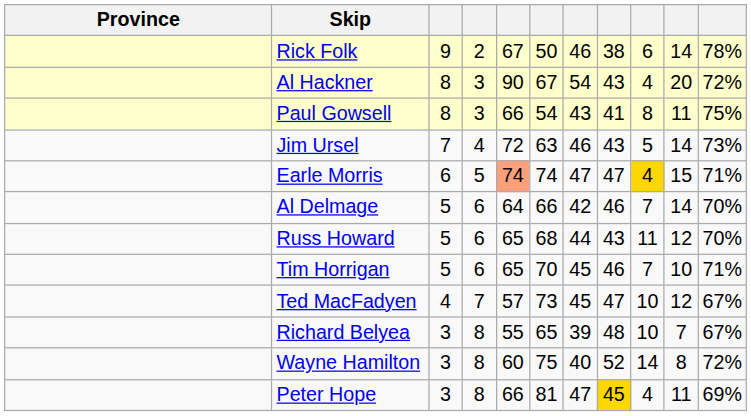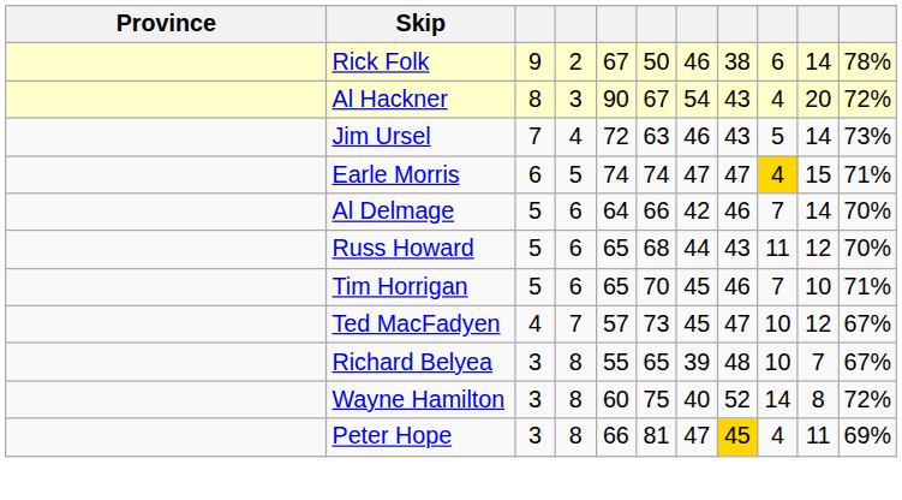- row: Paul Gowsell | 8 | 3 | 66 | 54 | 43 | 41 | 8 | 11 | 75%
Earle Morris | column 5: lightsalmon background -> no background
